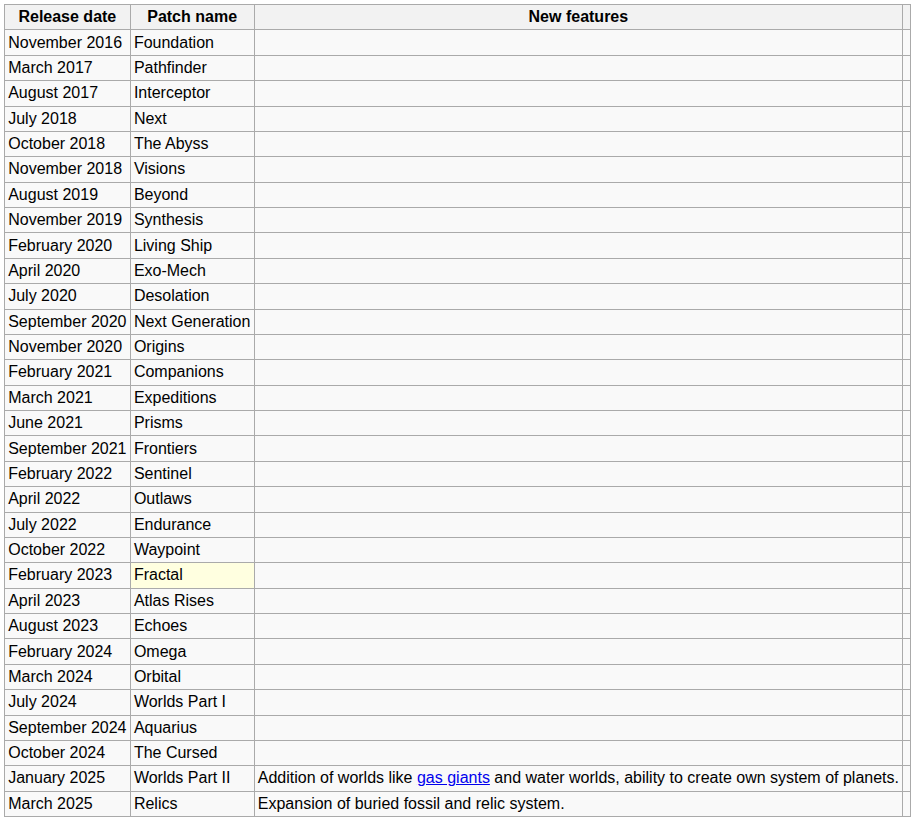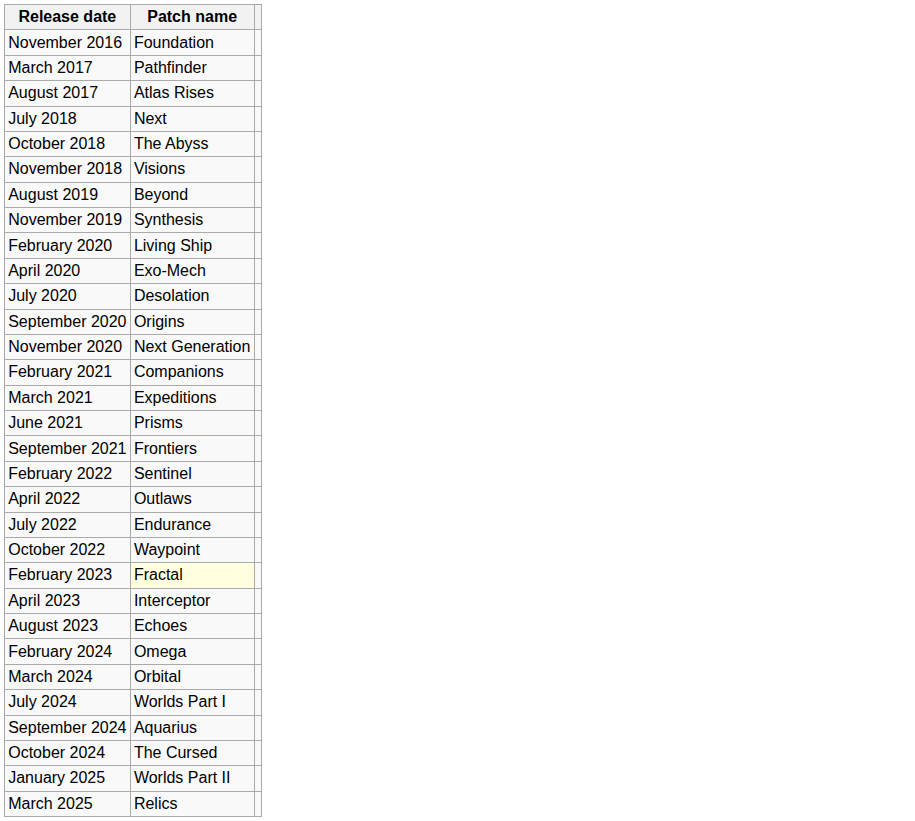- column: New features | Addition of worlds like gas giants and water worlds, ability to create own system of planets. | Expansion of buried fossil and relic system.
August 2017 | Patch name: Interceptor -> Atlas Rises
September 2020 | Patch name: Next Generation -> Origins
November 2020 | Patch name: Origins -> Next Generation
April 2023 | Patch name: Atlas Rises -> Interceptor
